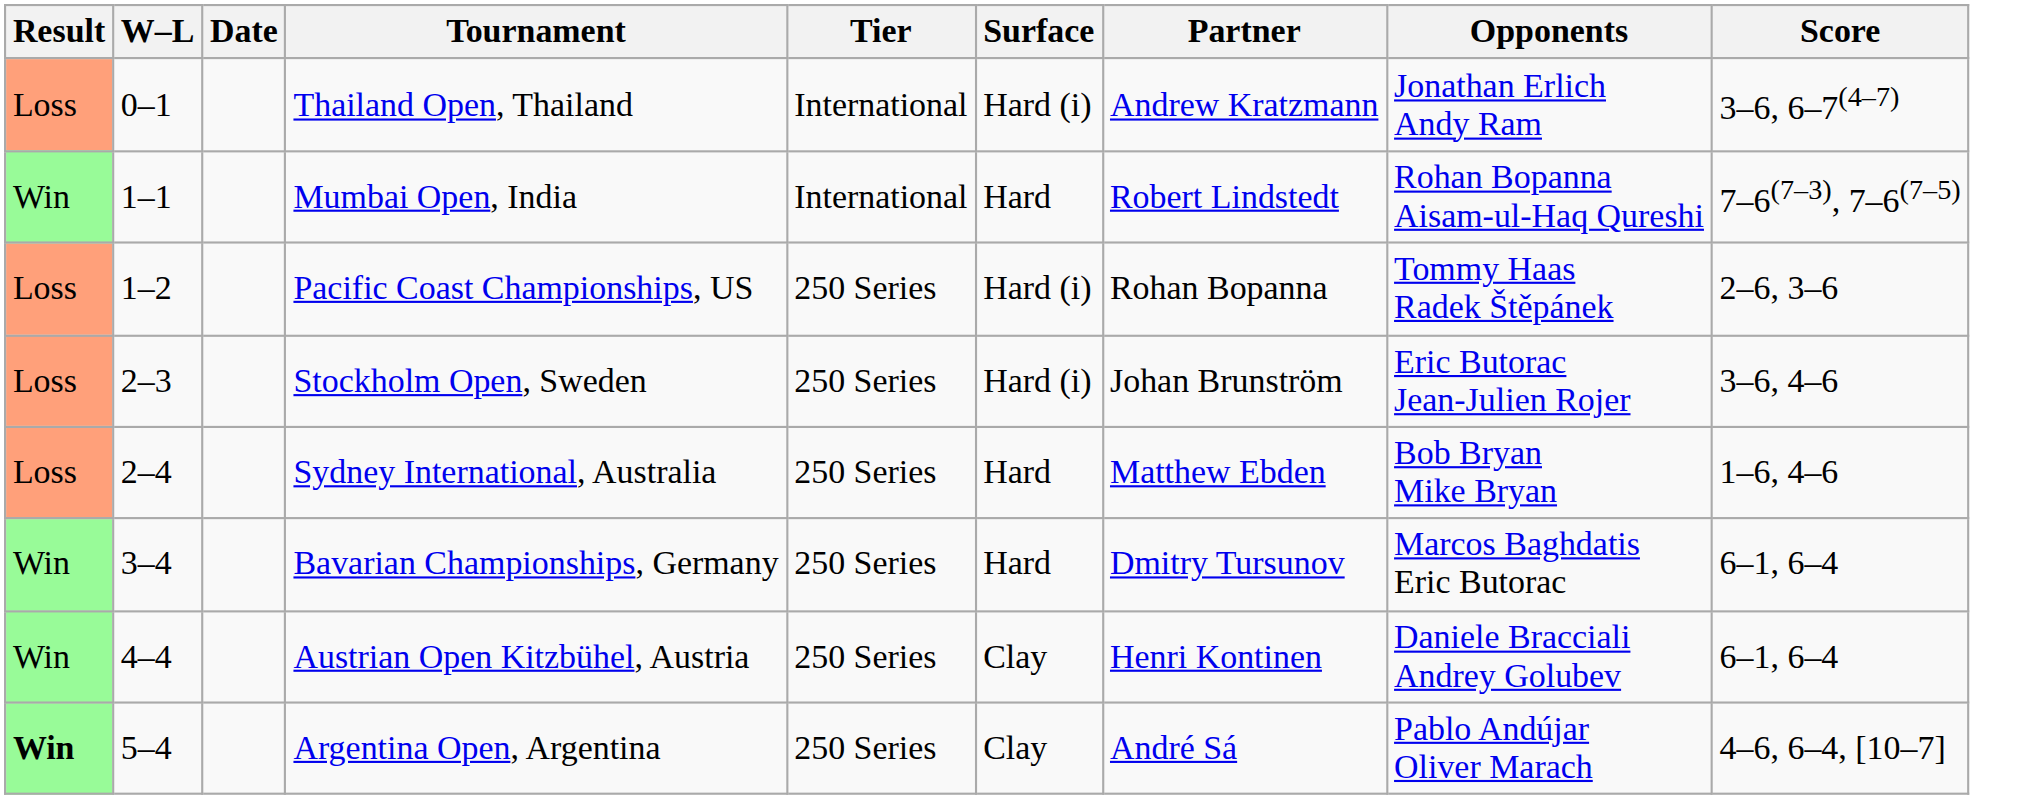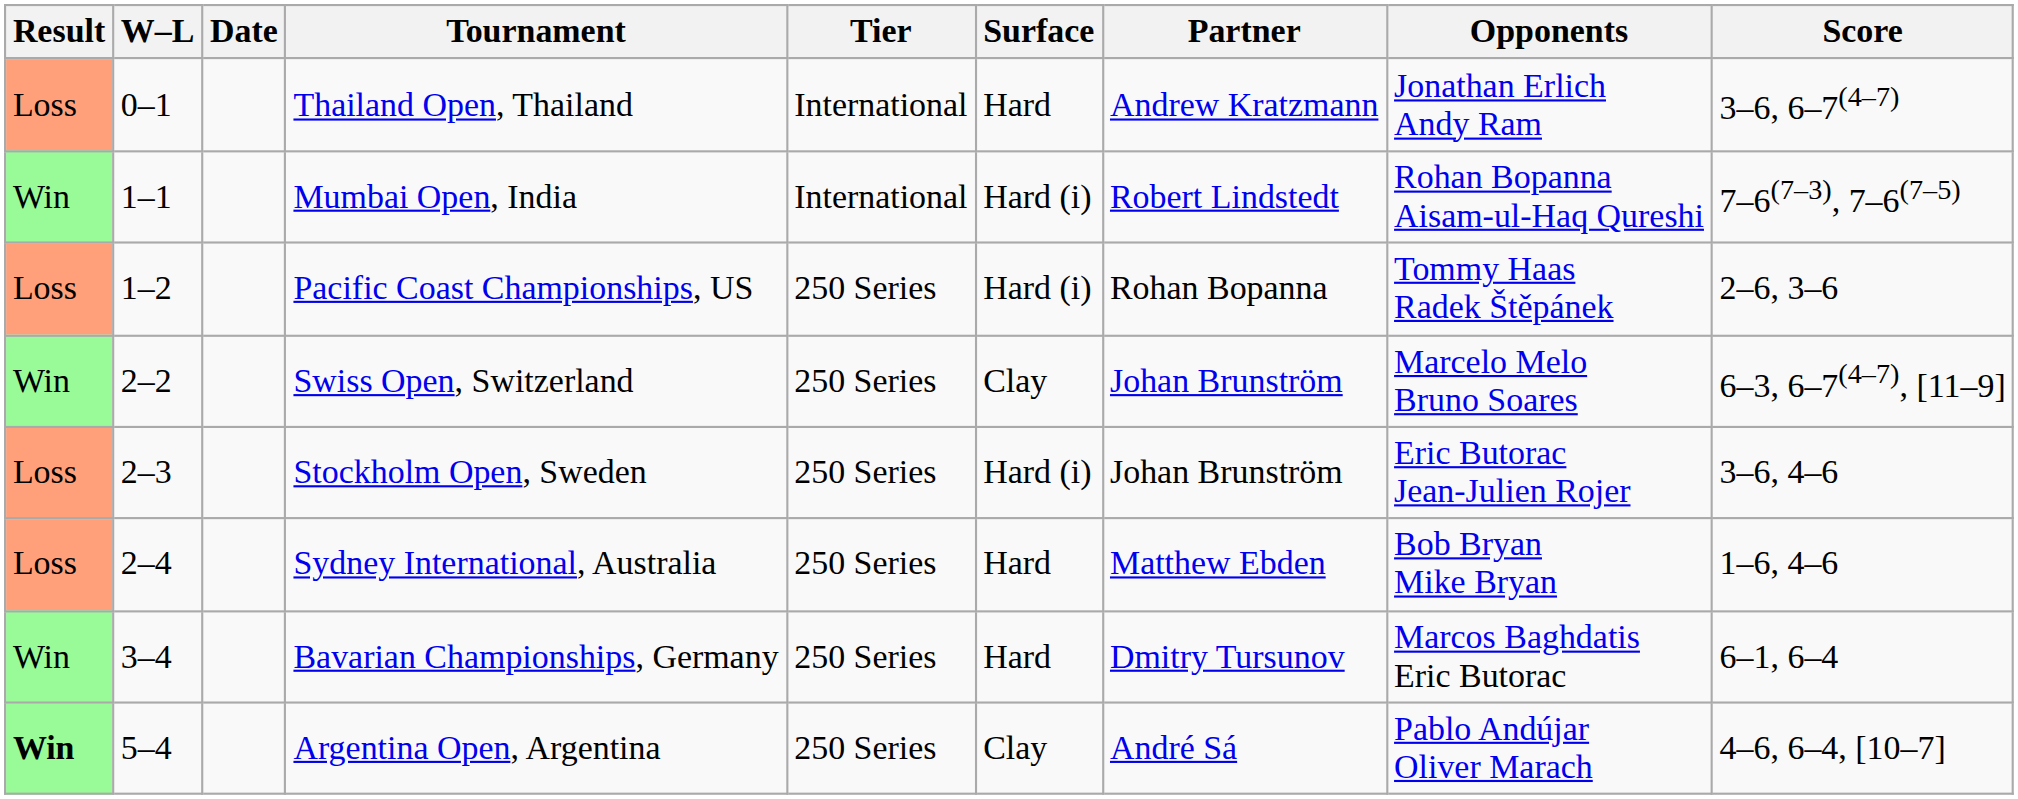Thailand Open, Thailand | Surface: Hard (i) -> Hard
Mumbai Open, India | Surface: Hard -> Hard (i)
+ row: Win | 2–2 | Swiss Open, Switzerland | 250 Series | Clay | Johan Brunström | Marcelo Melo Bruno Soares | 6–3, 6–7(4–7), [11–9]
- row: Win | 4–4 | Austrian Open Kitzbühel, Austria | 250 Series | Clay | Henri Kontinen | Daniele Bracciali Andrey Golubev | 6–1, 6–4
